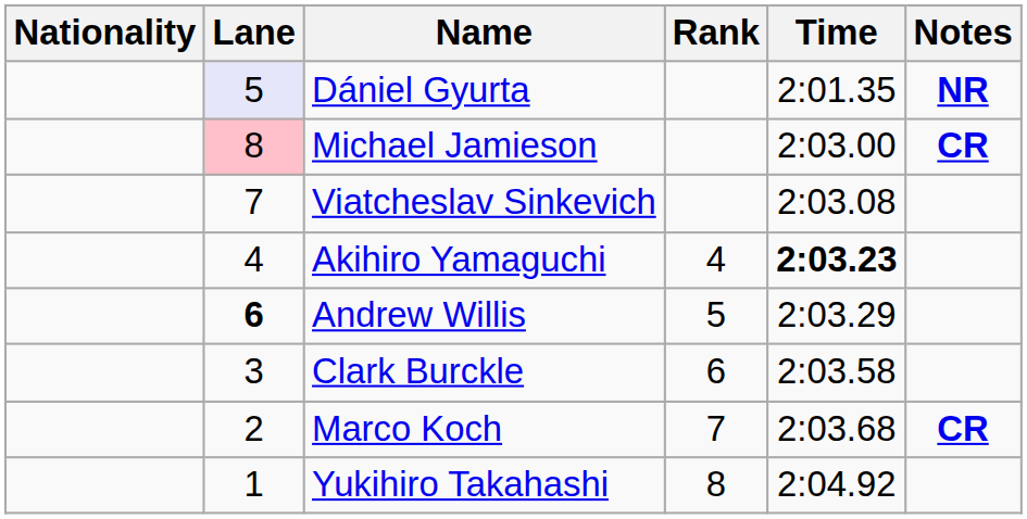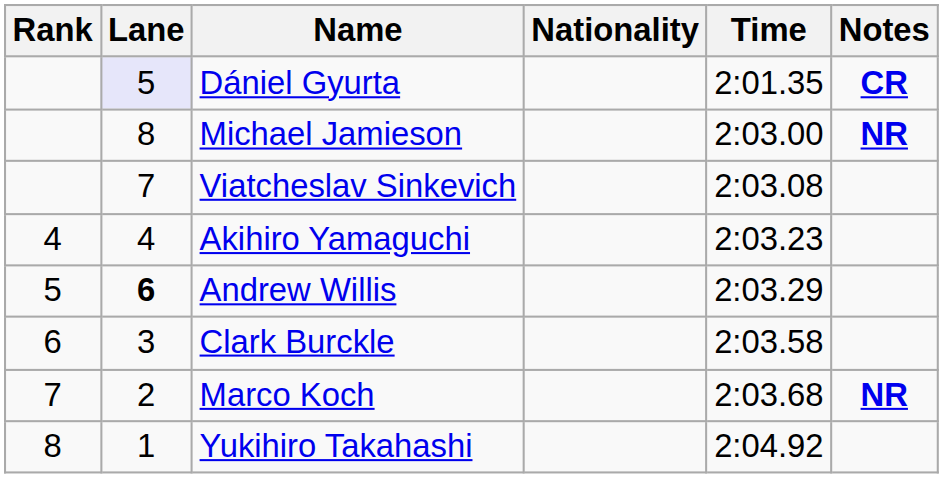columns swapped: Rank <-> Nationality
Dániel Gyurta | Notes: NR -> CR
Michael Jamieson | Lane: pink background -> no background
Michael Jamieson | Notes: CR -> NR
Akihiro Yamaguchi | Time: bold -> normal
Marco Koch | Notes: CR -> NR
